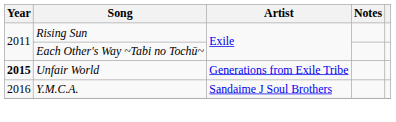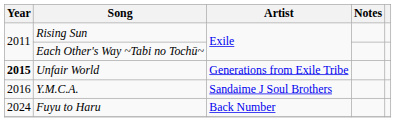+ row: 2024 | Fuyu to Haru | Back Number
